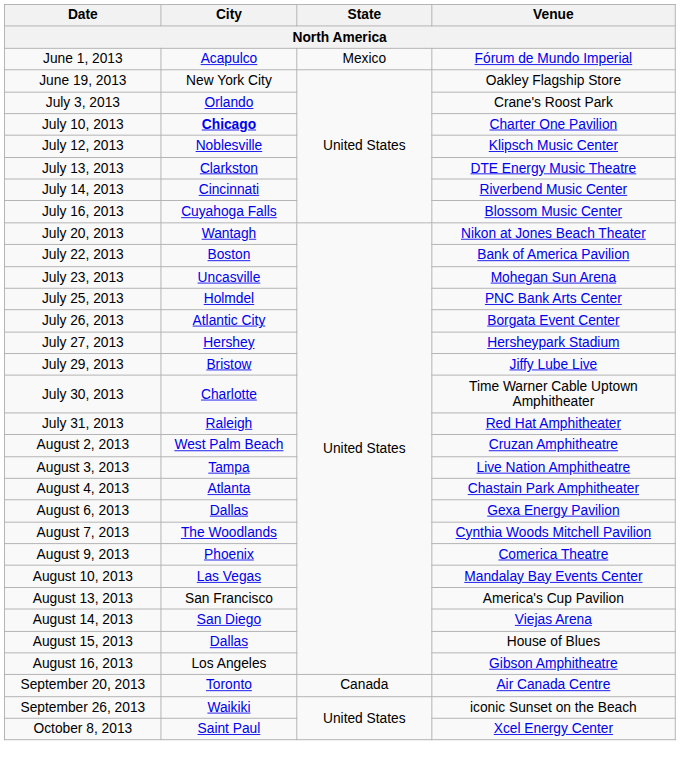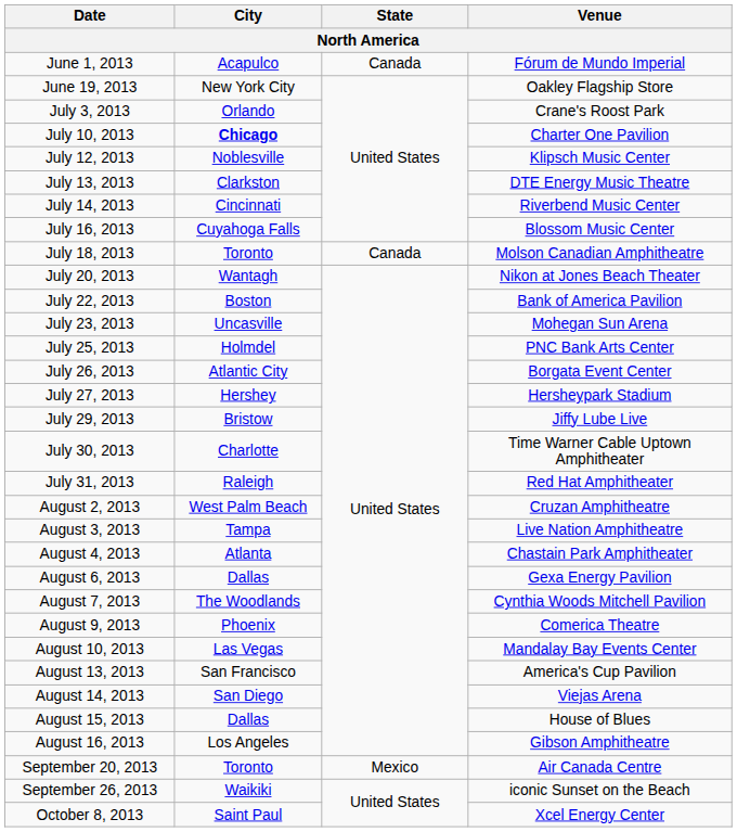June 1, 2013 | State: Mexico -> Canada
+ row: July 18, 2013 | Toronto | Canada | Molson Canadian Amphitheatre
September 20, 2013 | State: Canada -> Mexico
